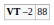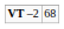VT –2 | column 2: 88 -> 68
